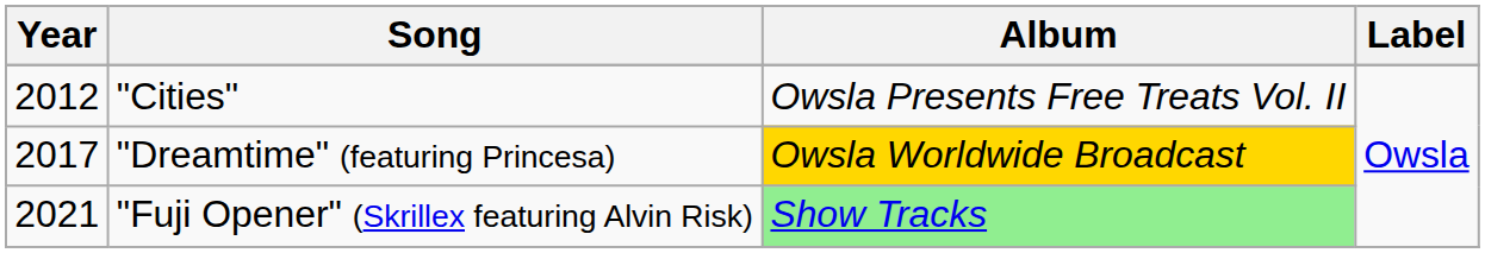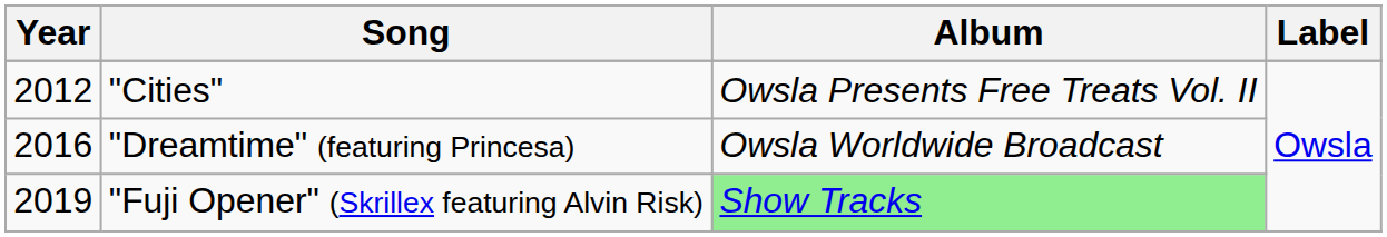"Dreamtime" (featuring Princesa) | Year: 2017 -> 2016
"Dreamtime" (featuring Princesa) | Album: gold background -> no background
"Fuji Opener" (Skrillex featuring Alvin Risk) | Year: 2021 -> 2019
